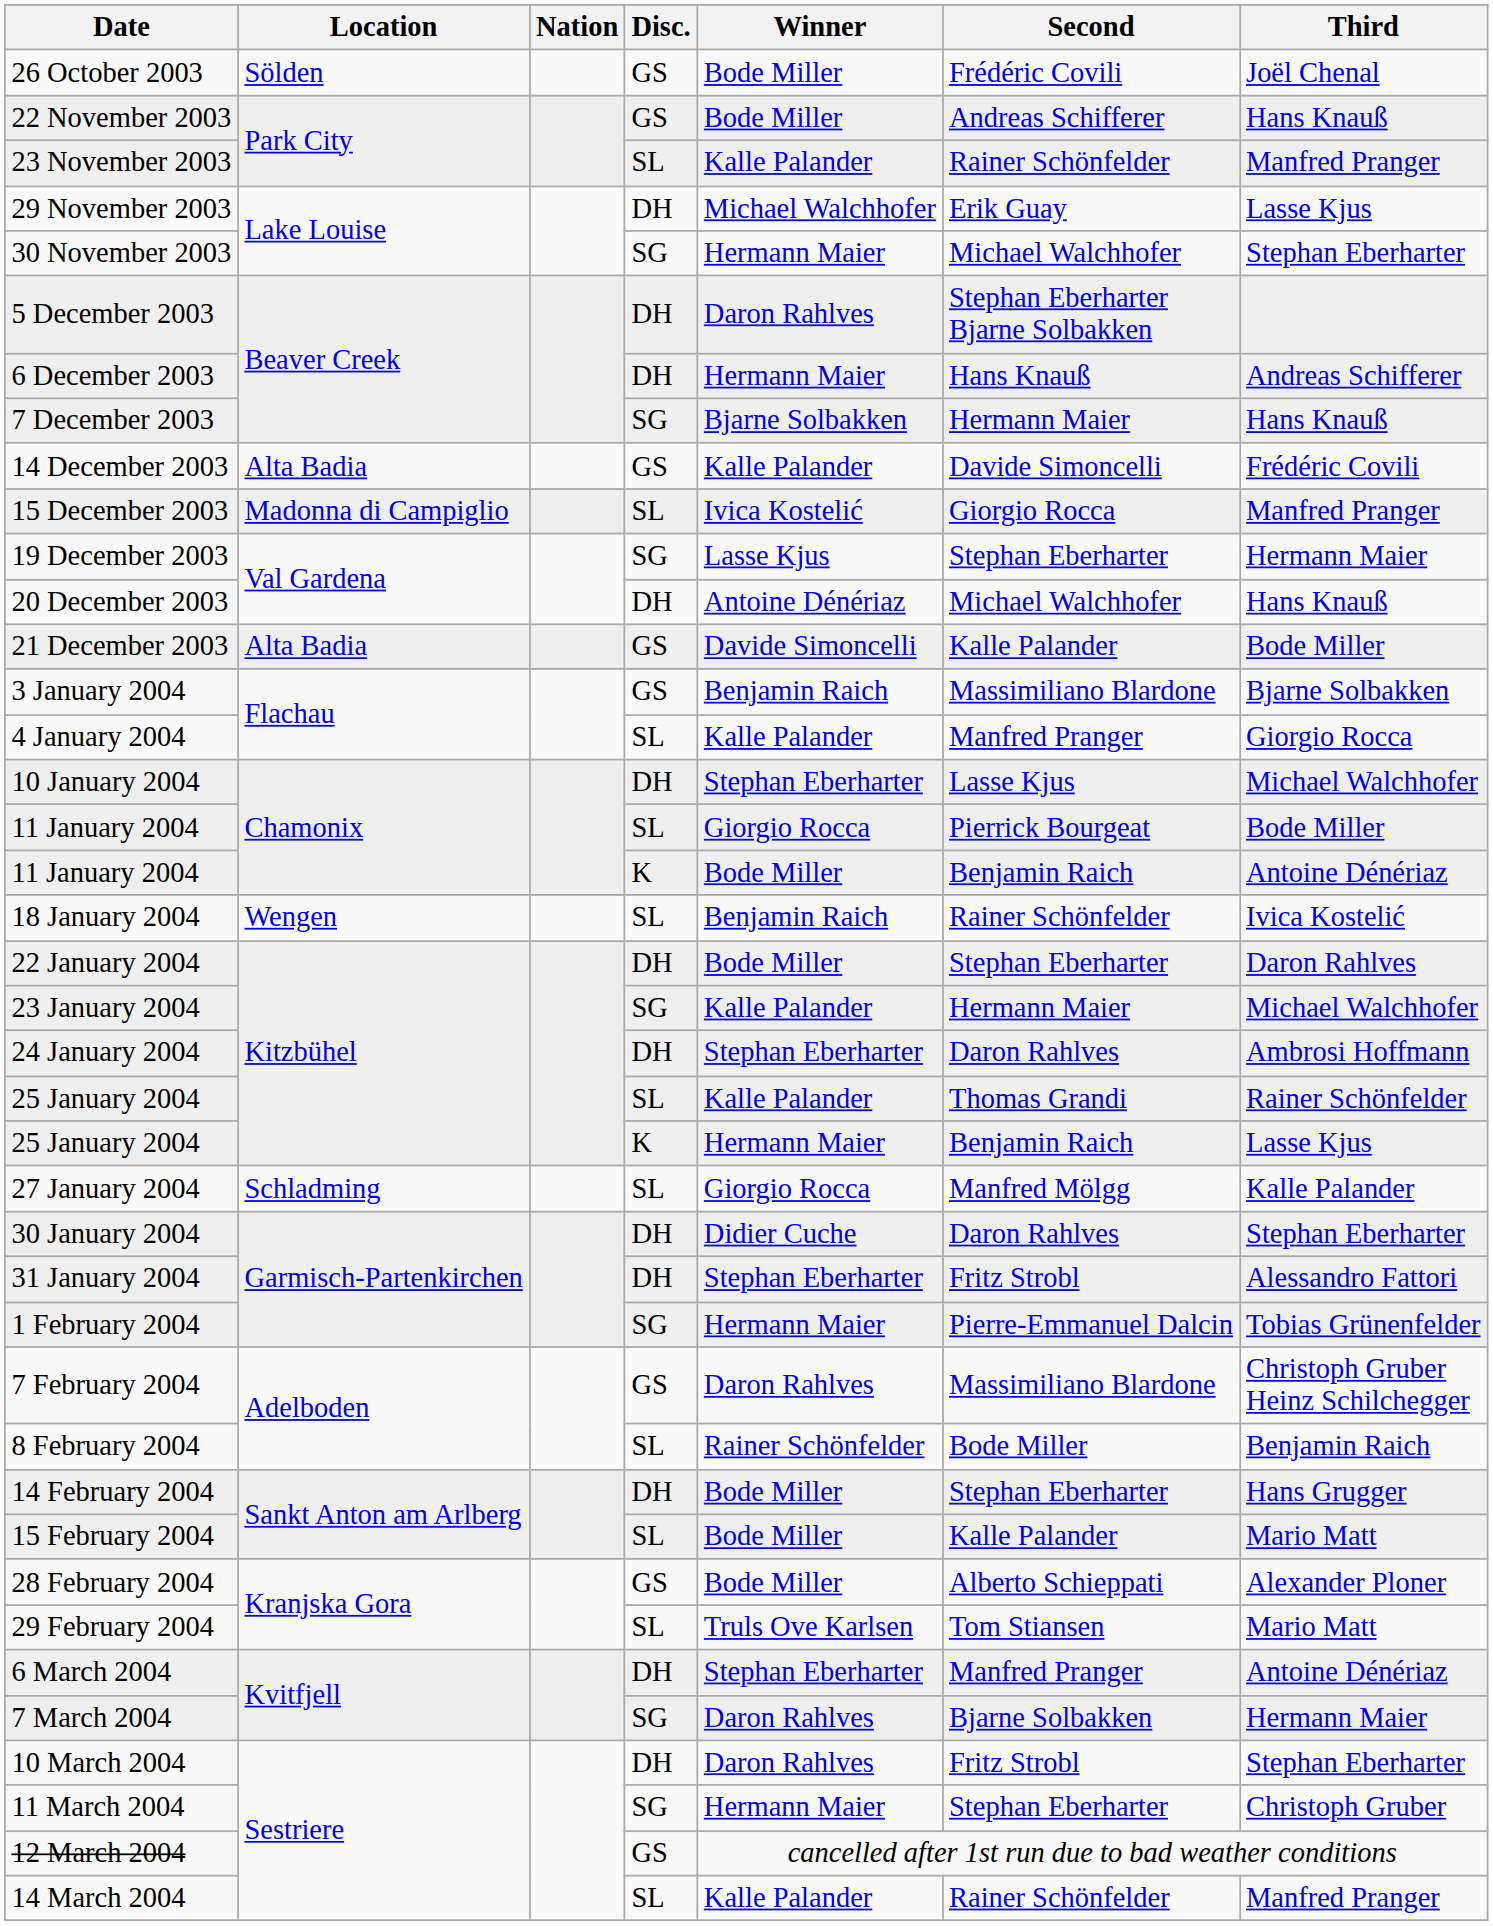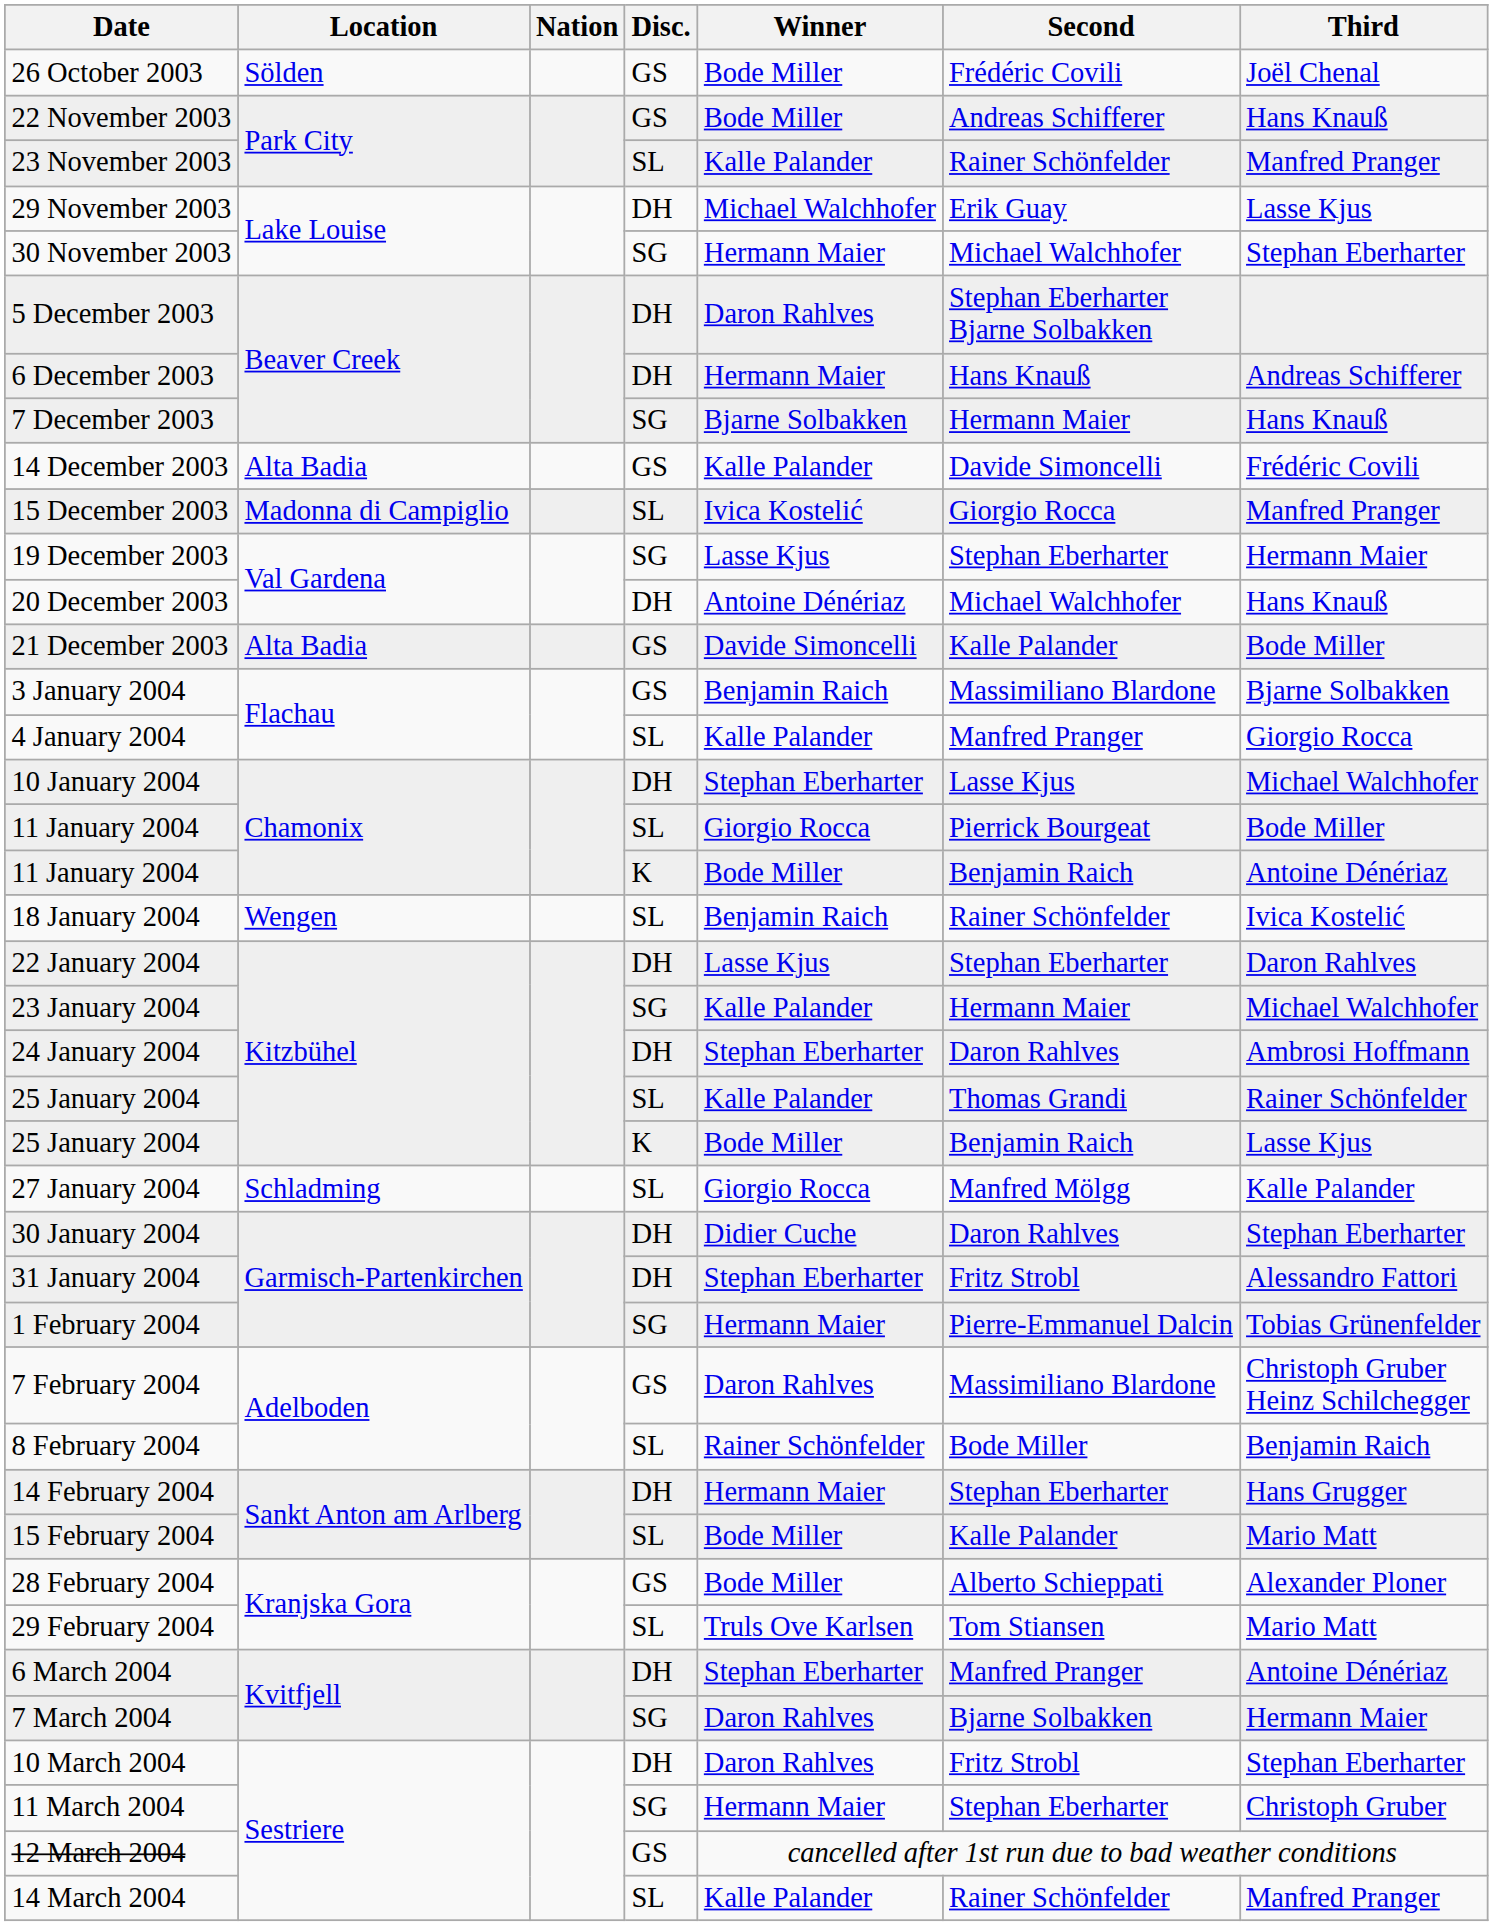22 January 2004 | Winner: Bode Miller -> Lasse Kjus
25 January 2004 / K | Winner: Hermann Maier -> Bode Miller
14 February 2004 | Winner: Bode Miller -> Hermann Maier
